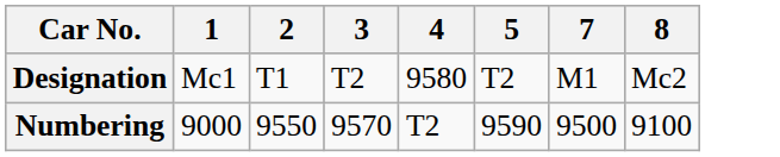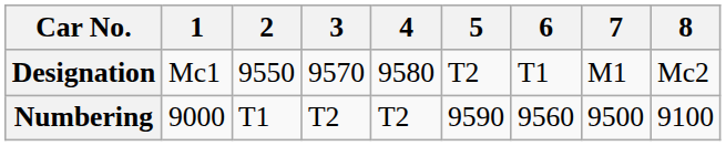+ column: 6 | T1 | 9560
Designation | 2: T1 -> 9550
Designation | 3: T2 -> 9570
Numbering | 2: 9550 -> T1
Numbering | 3: 9570 -> T2
